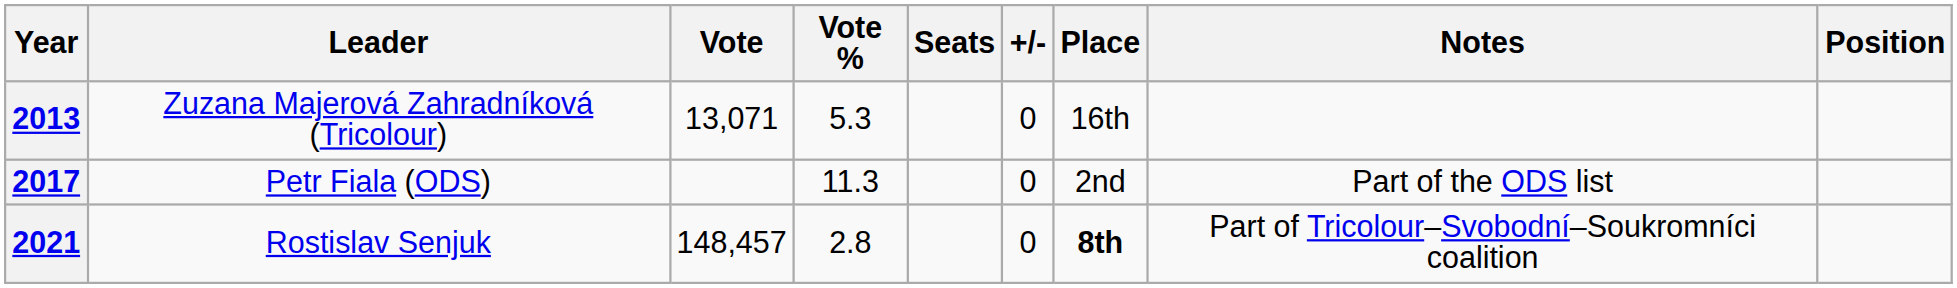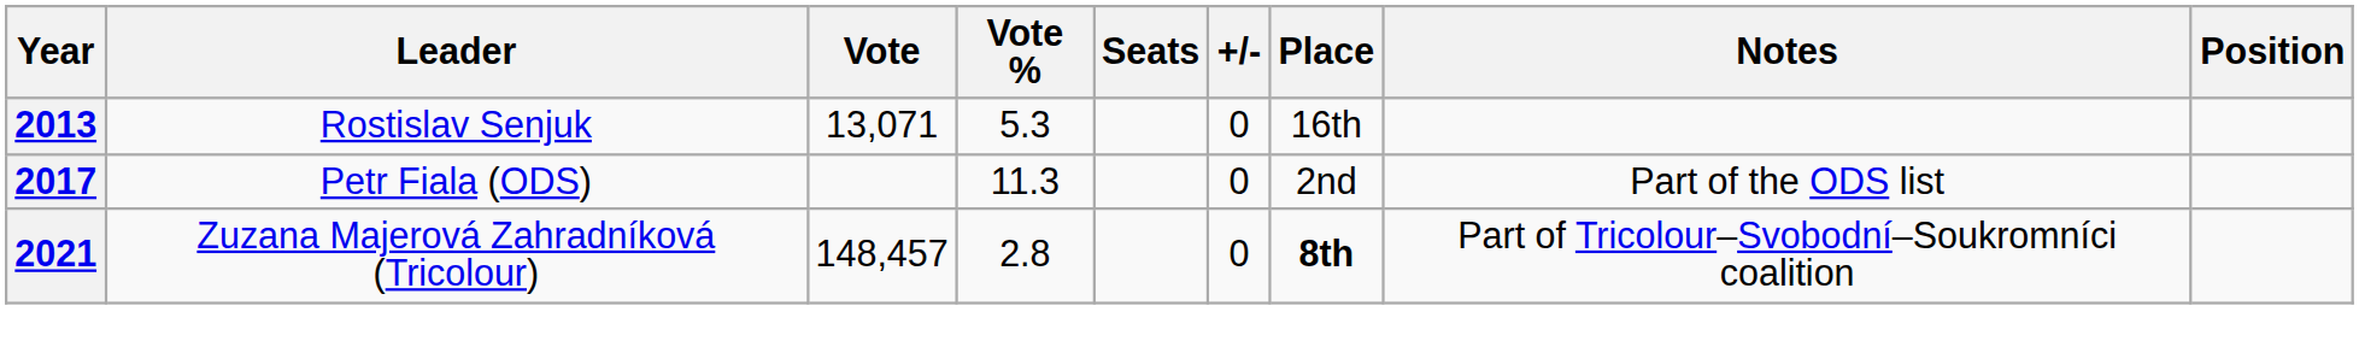2013 | Leader: Zuzana Majerová Zahradníková (Tricolour) -> Rostislav Senjuk
2021 | Leader: Rostislav Senjuk -> Zuzana Majerová Zahradníková (Tricolour)
